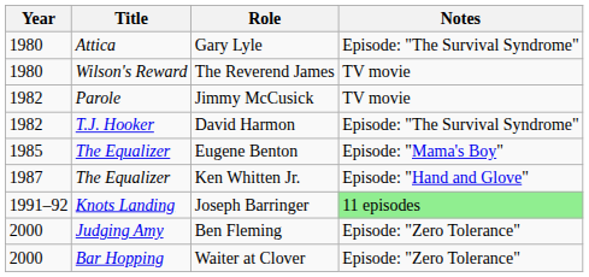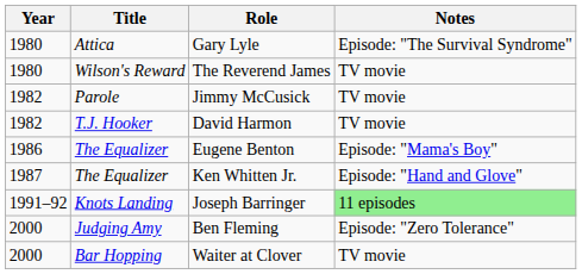David Harmon | Notes: Episode: "The Survival Syndrome" -> TV movie
Eugene Benton | Year: 1985 -> 1986
Waiter at Clover | Notes: Episode: "Zero Tolerance" -> TV movie
